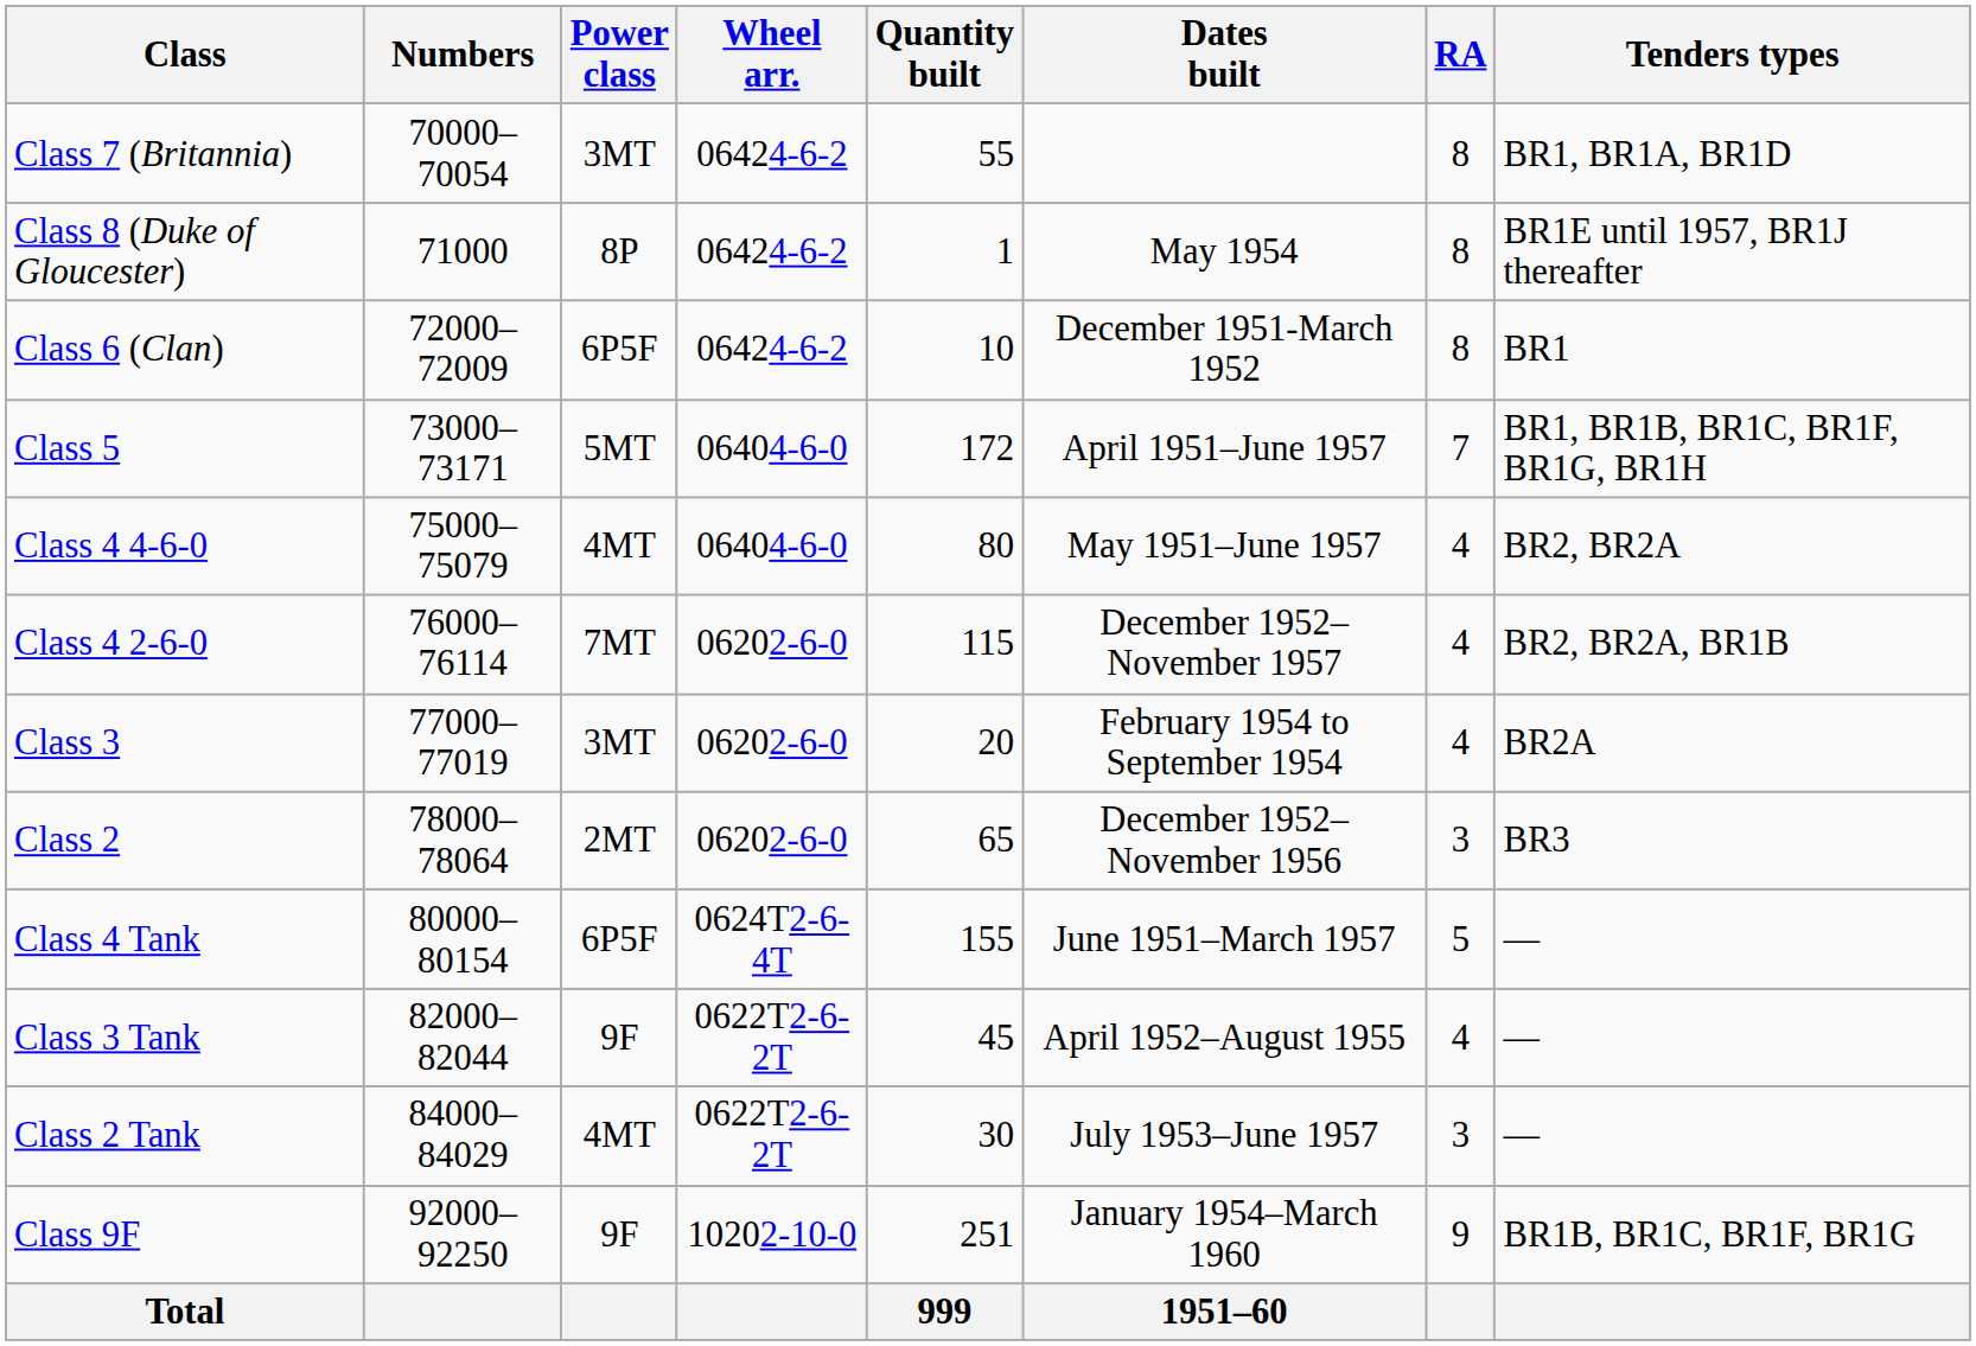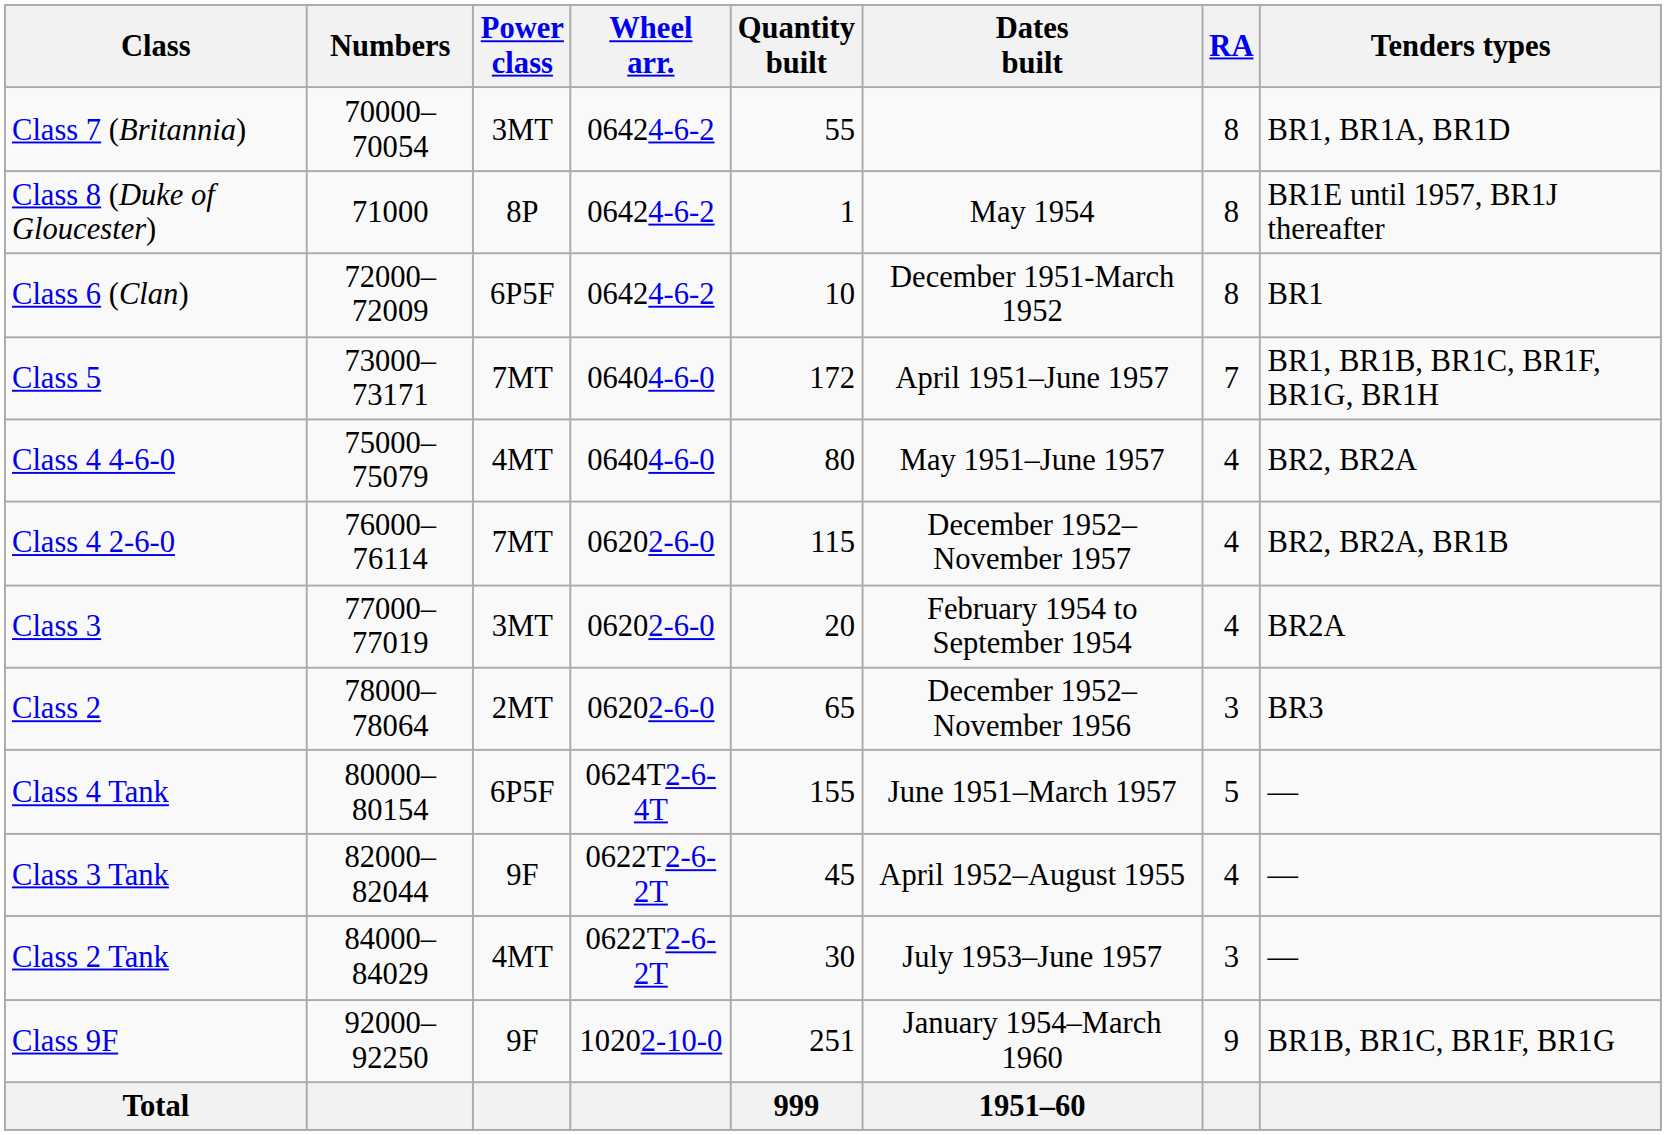Class 5 | Power class: 5MT -> 7MT
